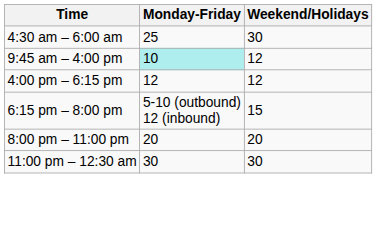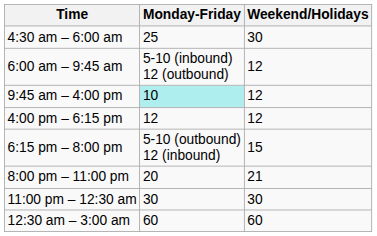+ row: 6:00 am – 9:45 am | 5-10 (inbound) 12 (outbound) | 12
8:00 pm – 11:00 pm | Weekend/Holidays: 20 -> 21
+ row: 12:30 am – 3:00 am | 60 | 60
